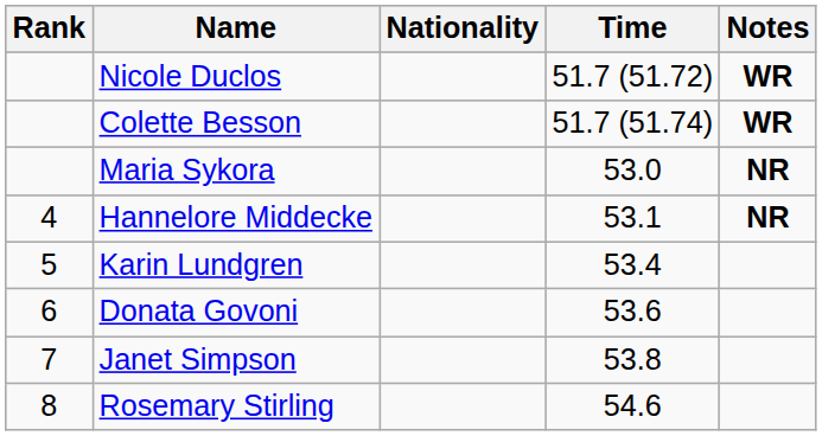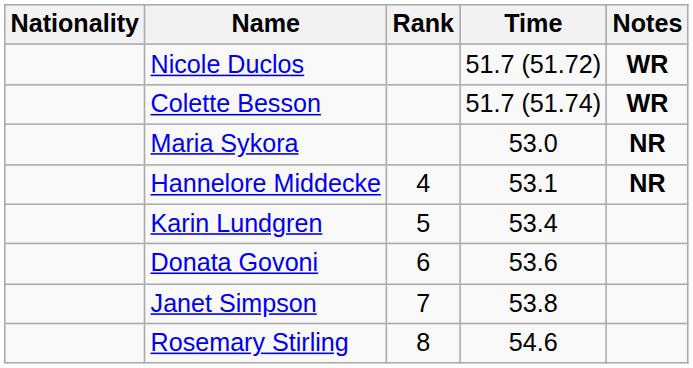columns swapped: Rank <-> Nationality
